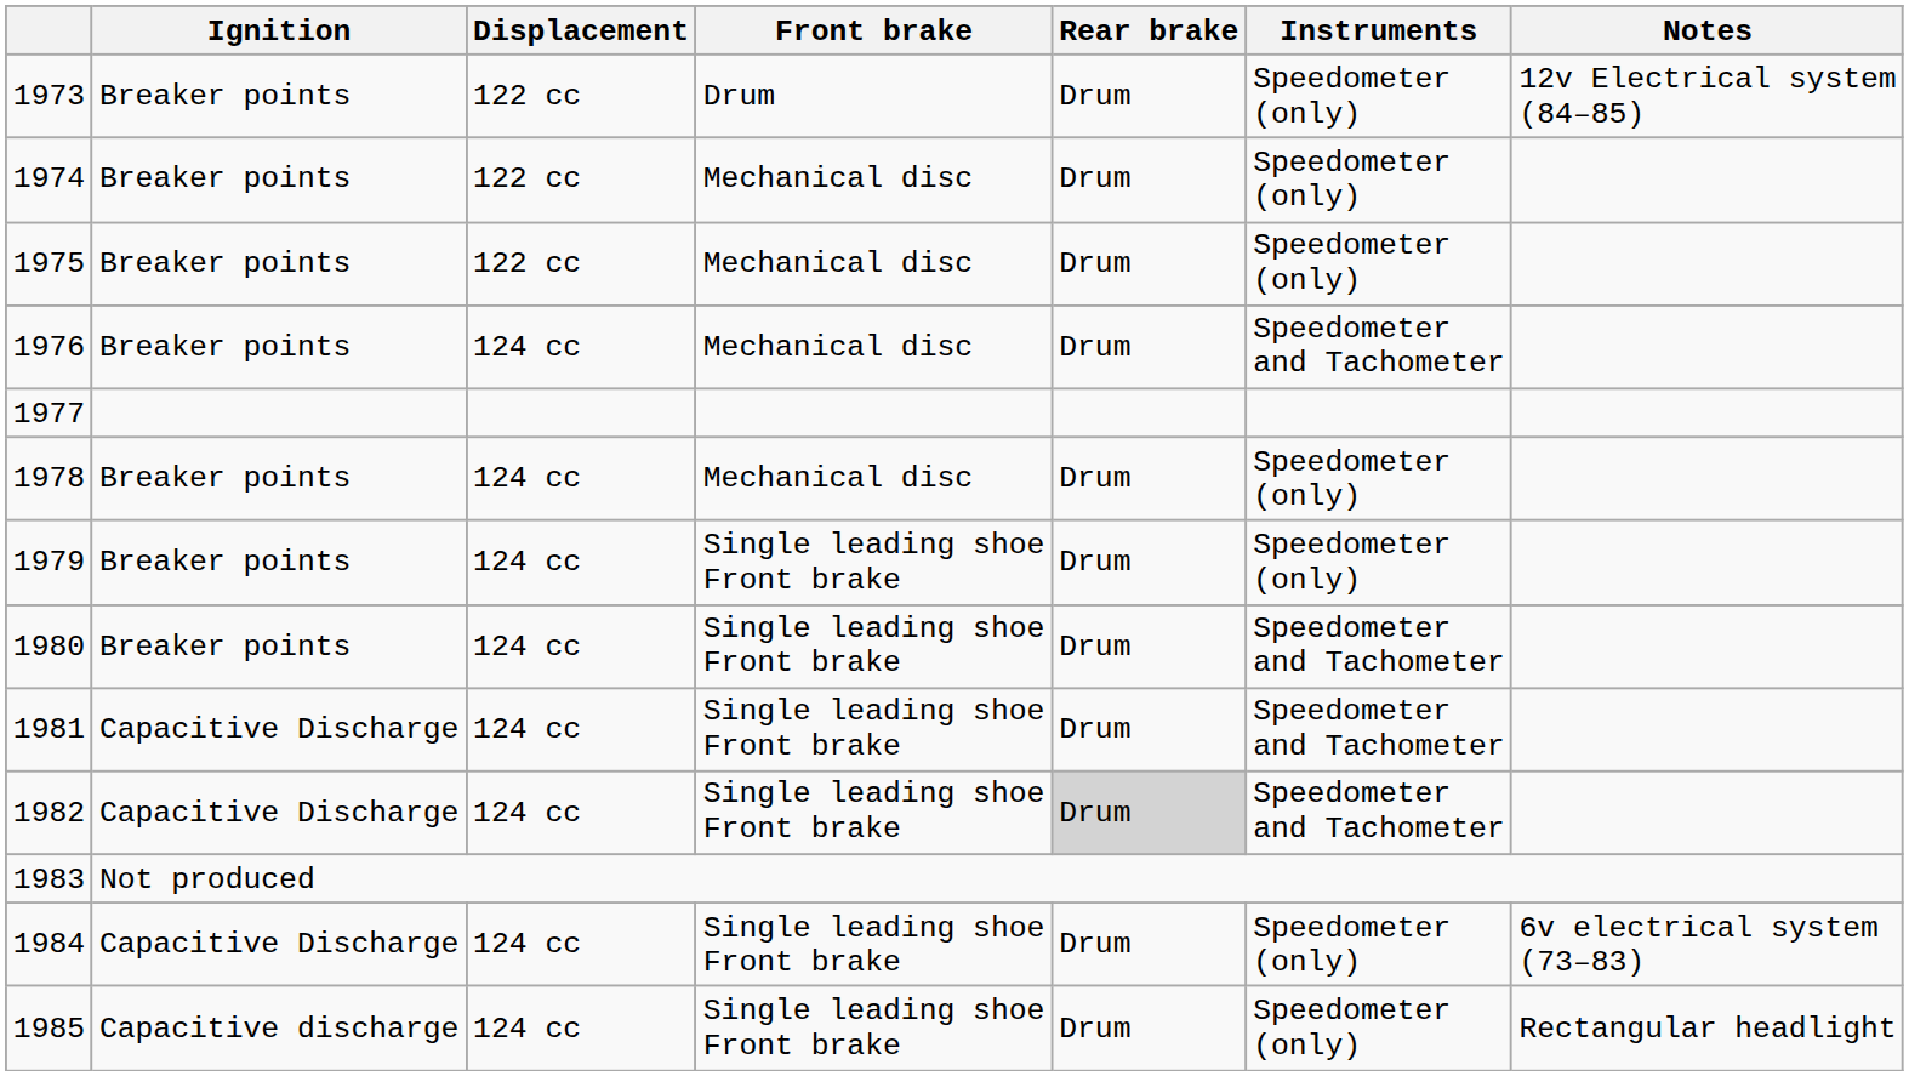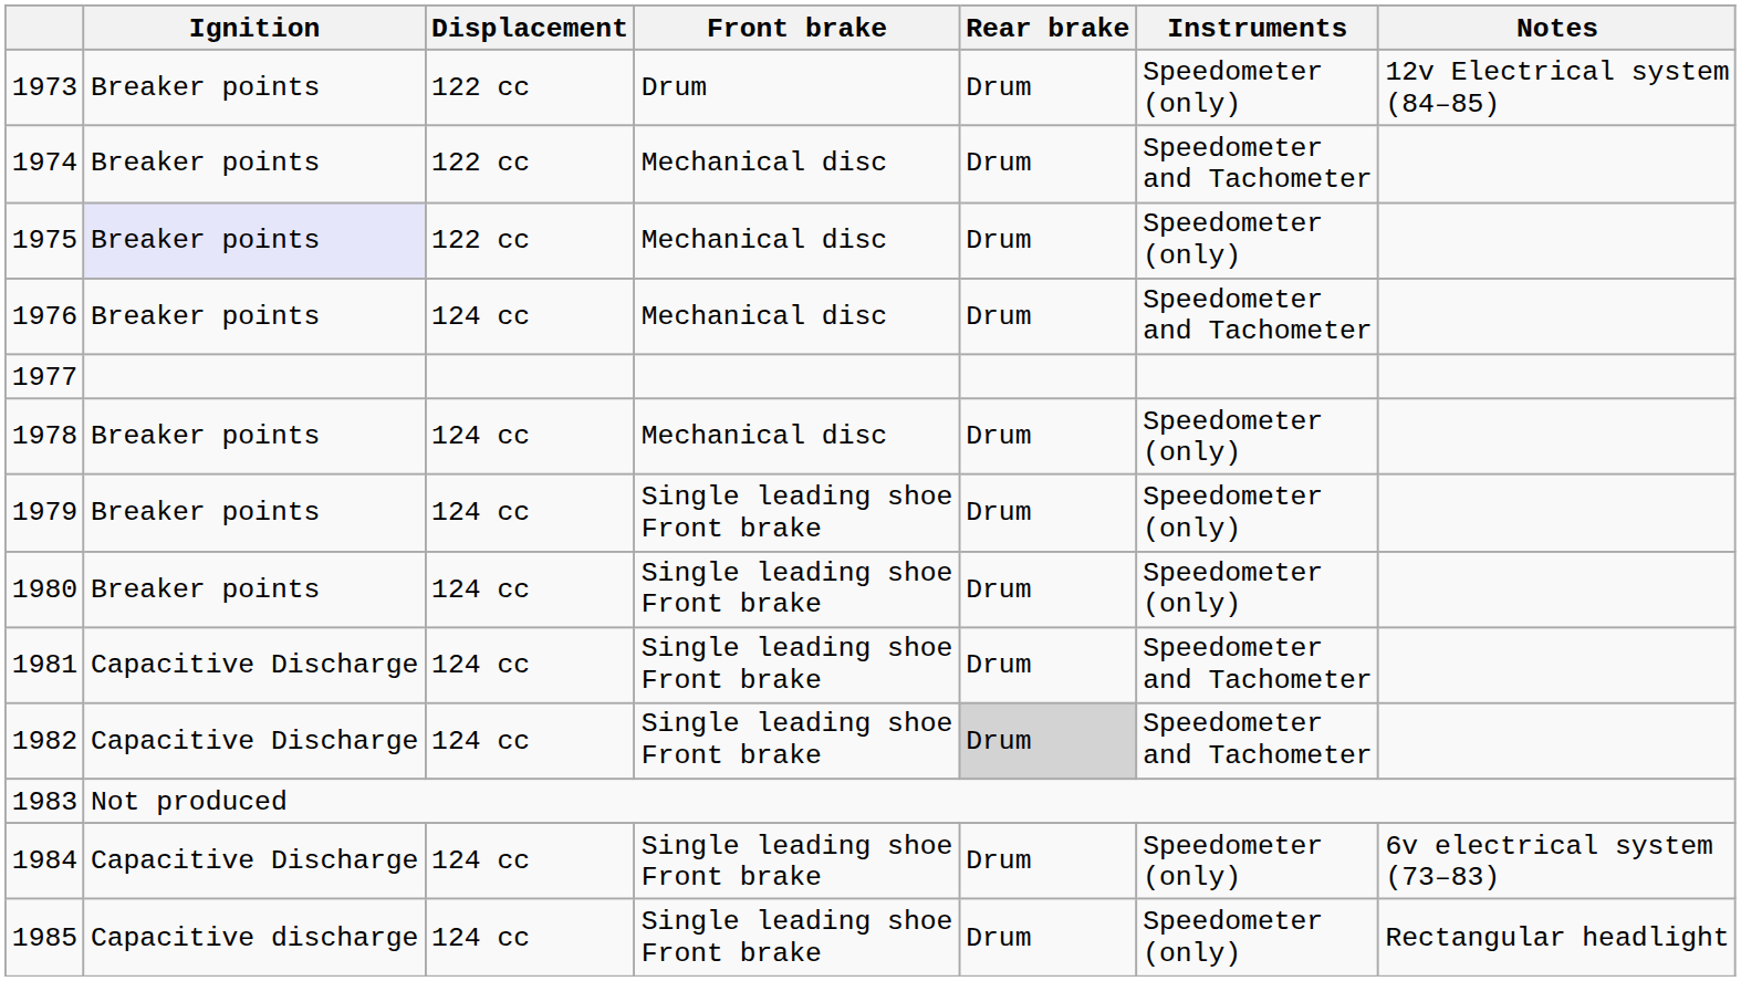1974 | Instruments: Speedometer (only) -> Speedometer and Tachometer
1975 | Ignition: no background -> lavender background
1980 | Instruments: Speedometer and Tachometer -> Speedometer (only)
